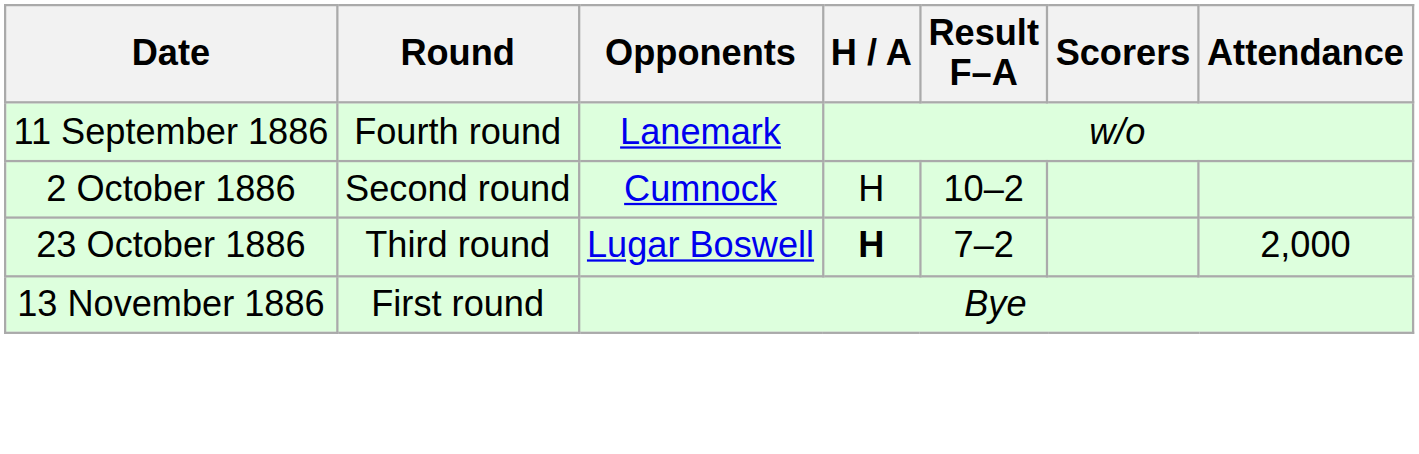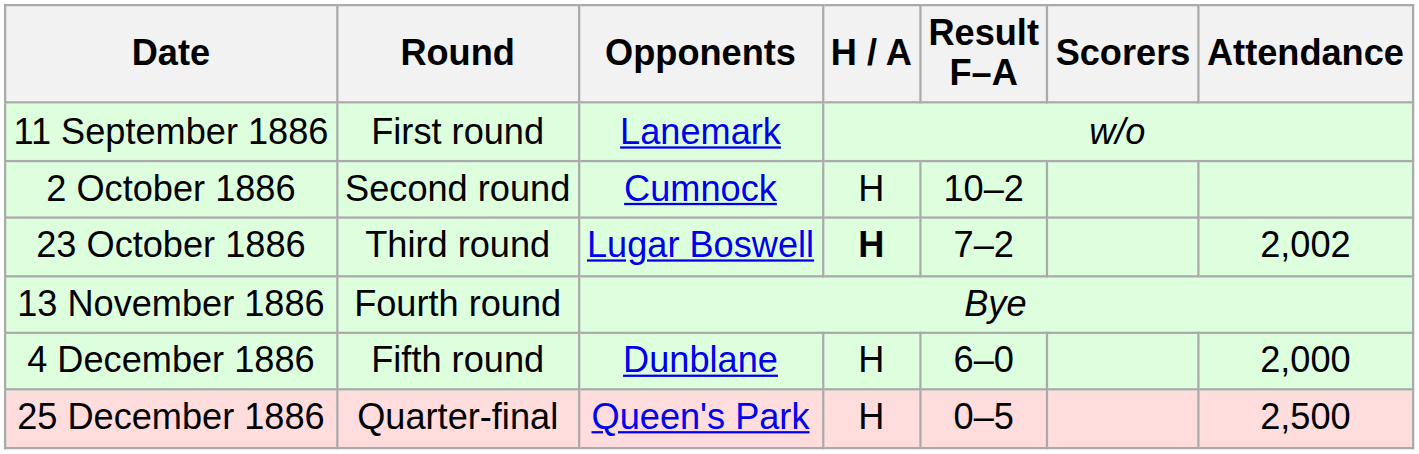11 September 1886 | Round: Fourth round -> First round
23 October 1886 | Attendance: 2,000 -> 2,002
13 November 1886 | Round: First round -> Fourth round
+ row: 4 December 1886 | Fifth round | Dunblane | H | 6–0 | 2,000
+ row: 25 December 1886 | Quarter-final | Queen's Park | H | 0–5 | 2,500
